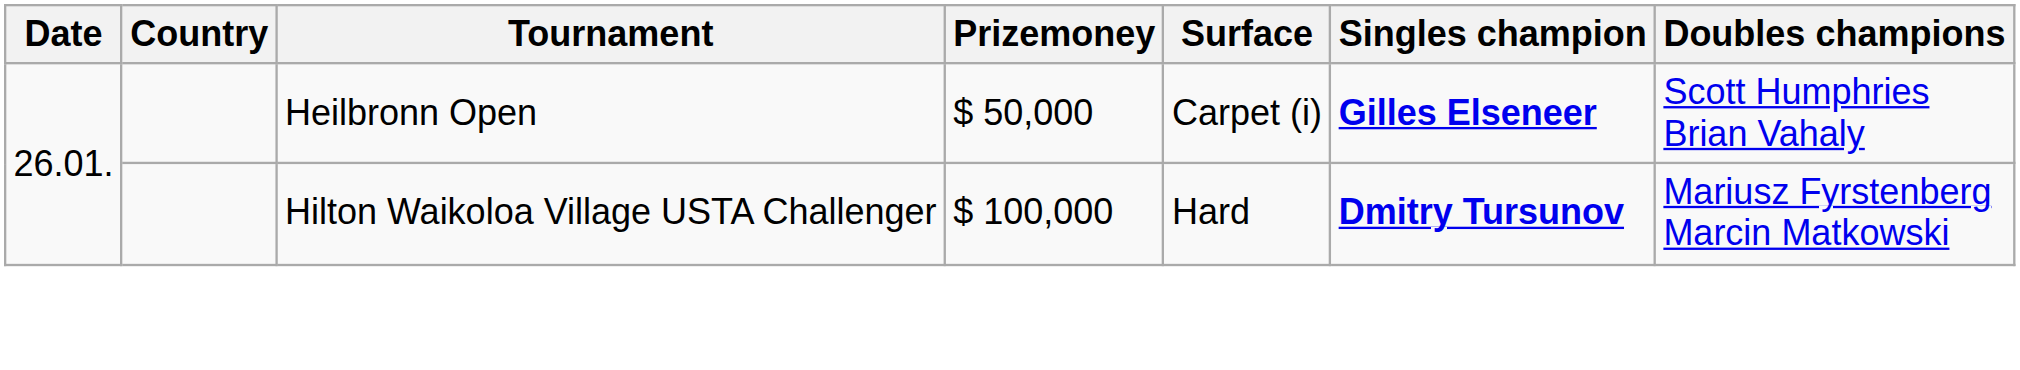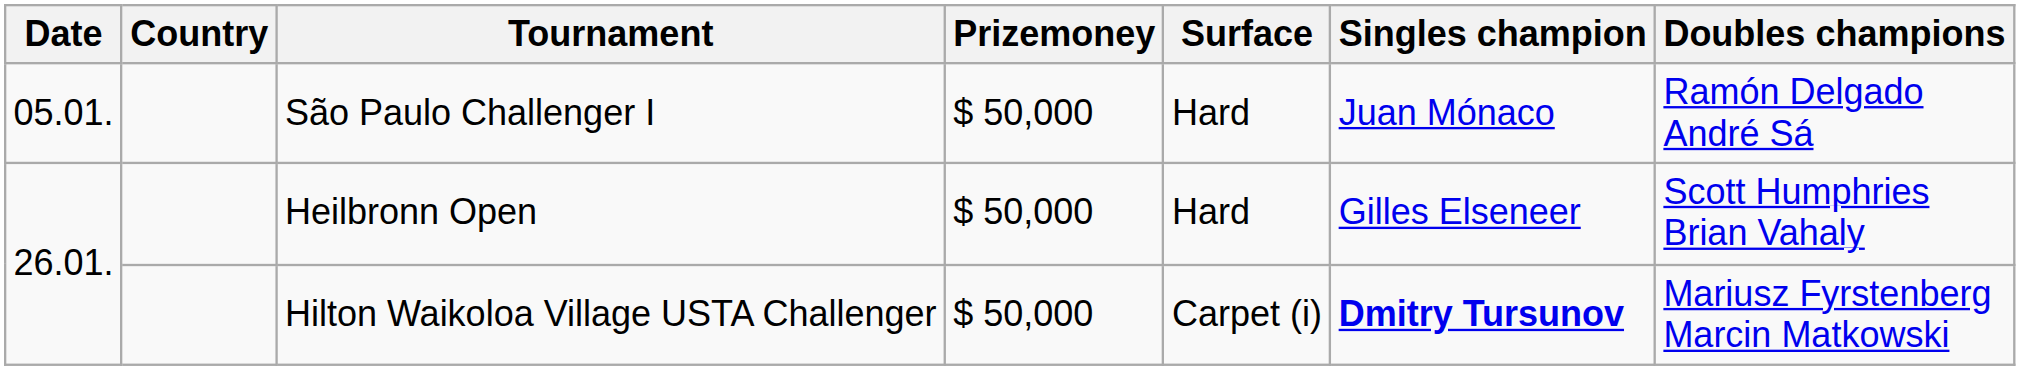+ row: 05.01. | São Paulo Challenger I | $ 50,000 | Hard | Juan Mónaco | Ramón Delgado André Sá
Heilbronn Open | Surface: Carpet (i) -> Hard
Heilbronn Open | Singles champion: bold -> normal
Hilton Waikoloa Village USTA Challenger | Prizemoney: $ 100,000 -> $ 50,000
Hilton Waikoloa Village USTA Challenger | Surface: Hard -> Carpet (i)
